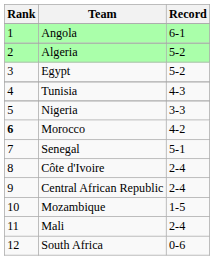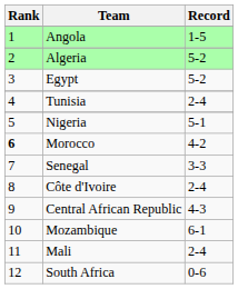Angola | Record: 6-1 -> 1-5
Tunisia | Record: 4-3 -> 2-4
Nigeria | Record: 3-3 -> 5-1
Senegal | Record: 5-1 -> 3-3
Central African Republic | Record: 2-4 -> 4-3
Mozambique | Record: 1-5 -> 6-1
